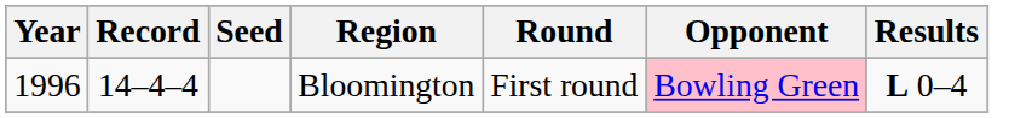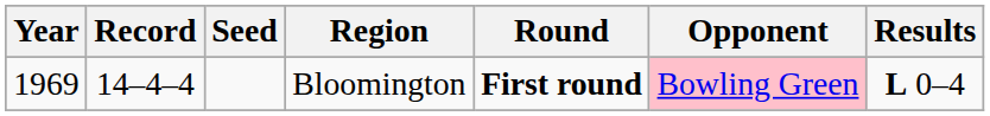Bloomington | Year: 1996 -> 1969
Bloomington | Round: normal -> bold
